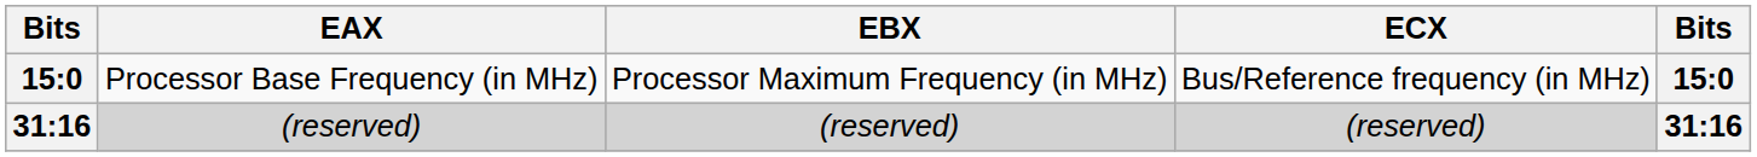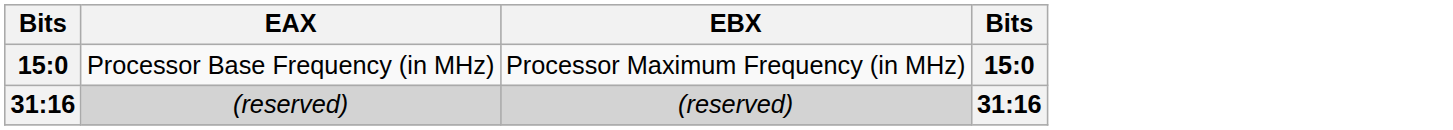- column: ECX | Bus/Reference frequency (in MHz) | (reserved)
